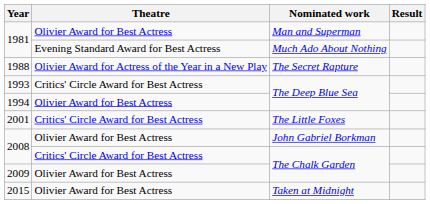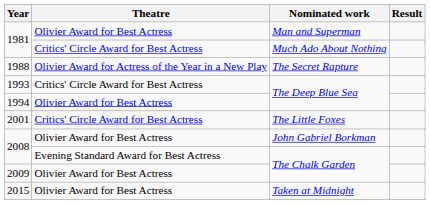1981 / Much Ado About Nothing | Theatre: Evening Standard Award for Best Actress -> Critics' Circle Award for Best Actress
2008 / The Chalk Garden | Theatre: Critics' Circle Award for Best Actress -> Evening Standard Award for Best Actress
